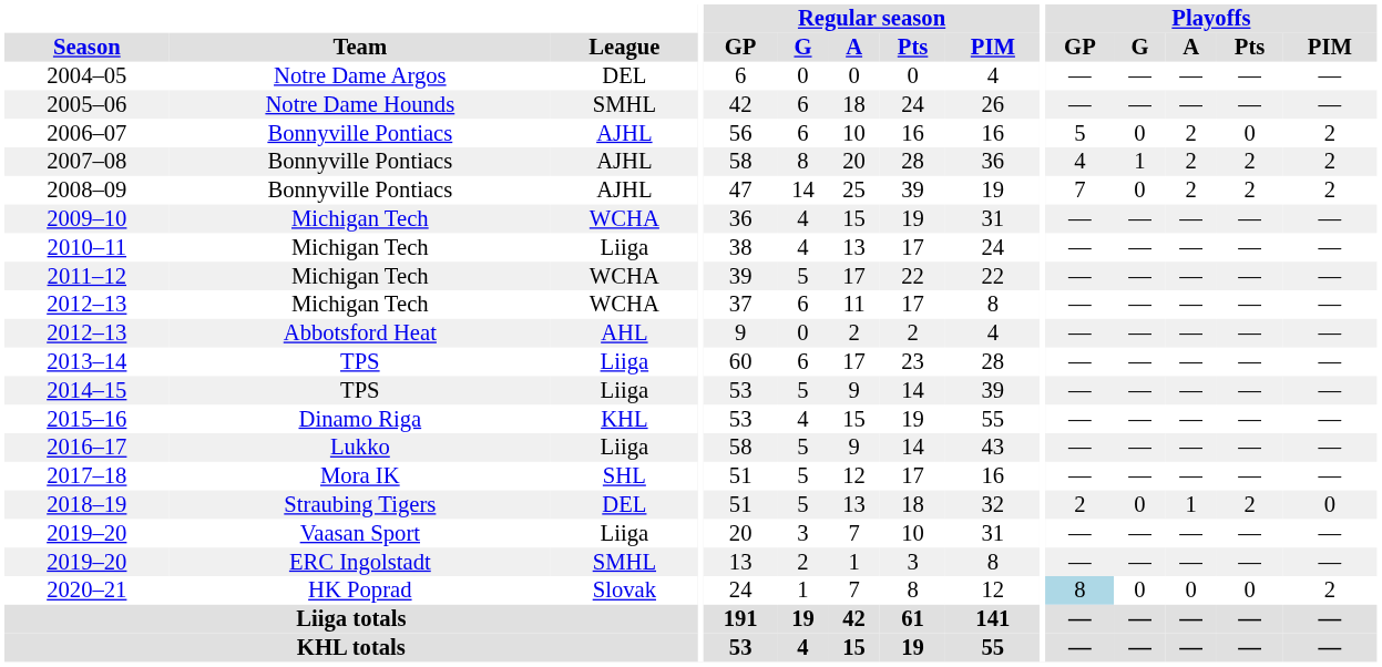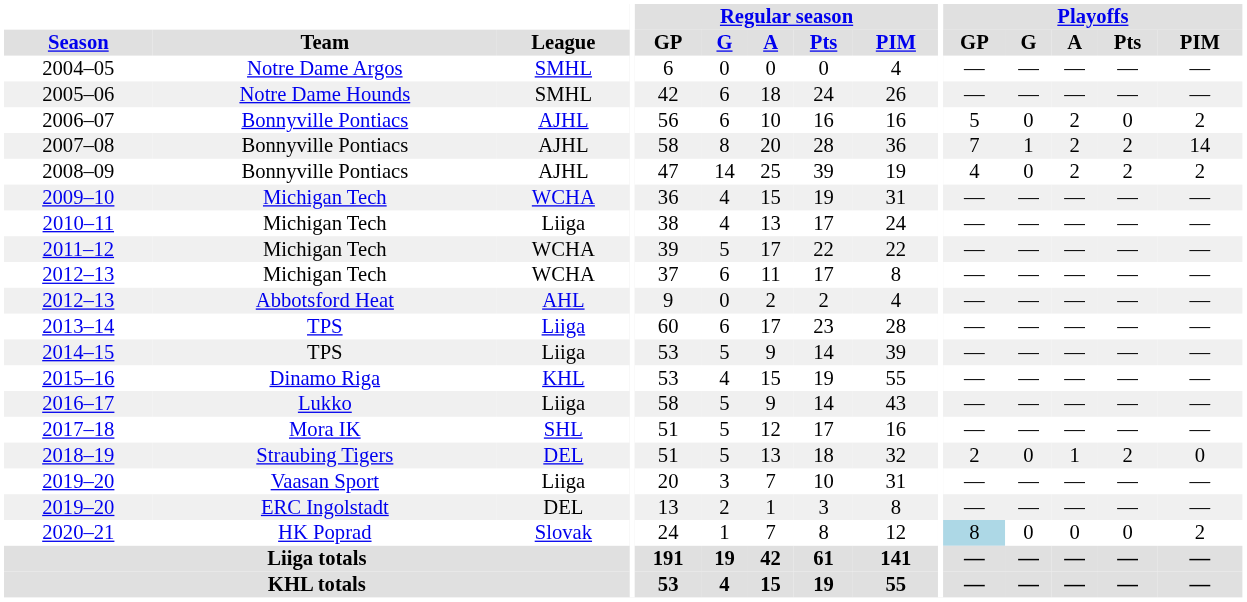2004–05 | League: DEL -> SMHL
2007–08 | Playoffs / GP: 4 -> 7
2007–08 | Playoffs / PIM: 2 -> 14
2008–09 | Playoffs / GP: 7 -> 4
2019–20 / ERC Ingolstadt | League: SMHL -> DEL
